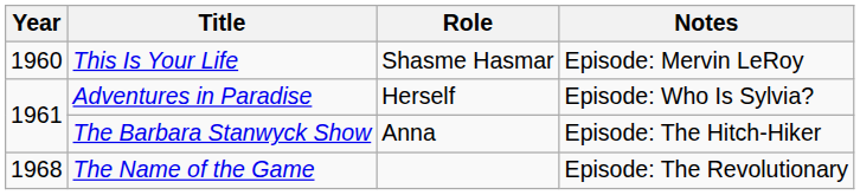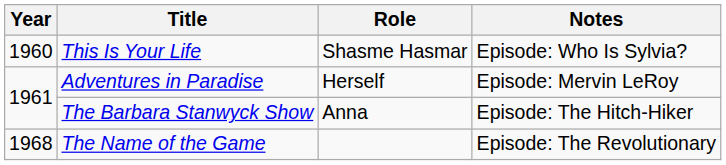This Is Your Life | Notes: Episode: Mervin LeRoy -> Episode: Who Is Sylvia?
Adventures in Paradise | Notes: Episode: Who Is Sylvia? -> Episode: Mervin LeRoy
